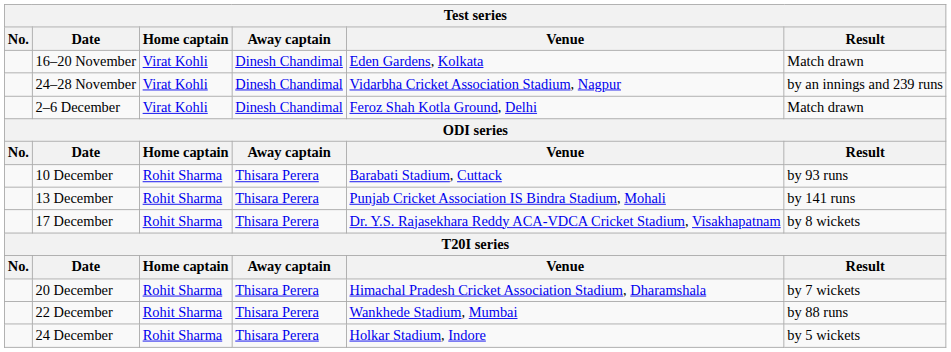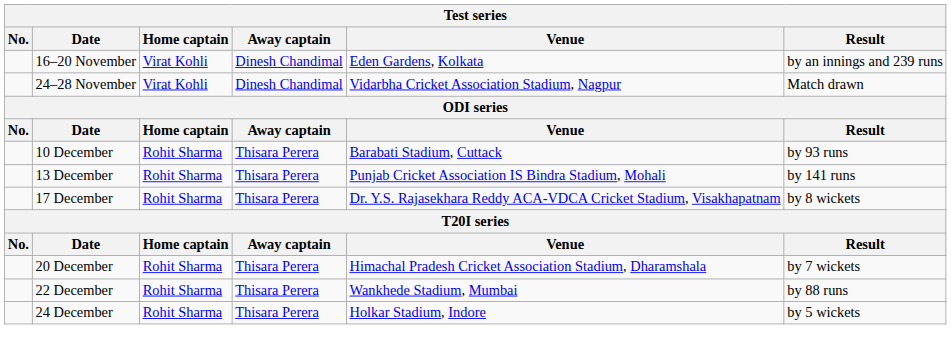16–20 November | Result: Match drawn -> by an innings and 239 runs
24–28 November | Result: by an innings and 239 runs -> Match drawn
- row: 2–6 December | Virat Kohli | Dinesh Chandimal | Feroz Shah Kotla Ground, Delhi | Match drawn
